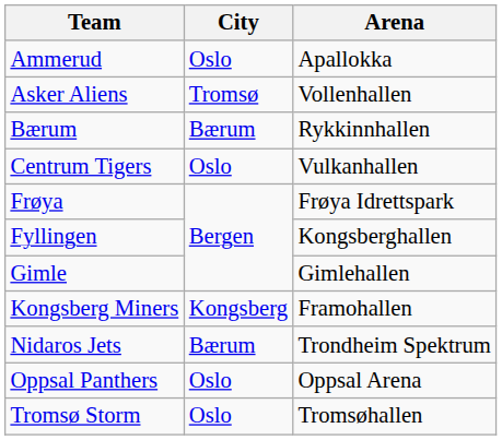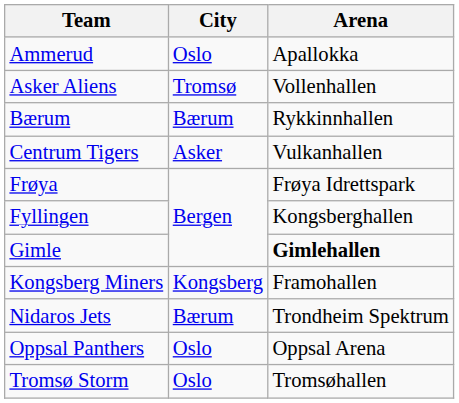Centrum Tigers | City: Oslo -> Asker
Gimle | Arena: normal -> bold
